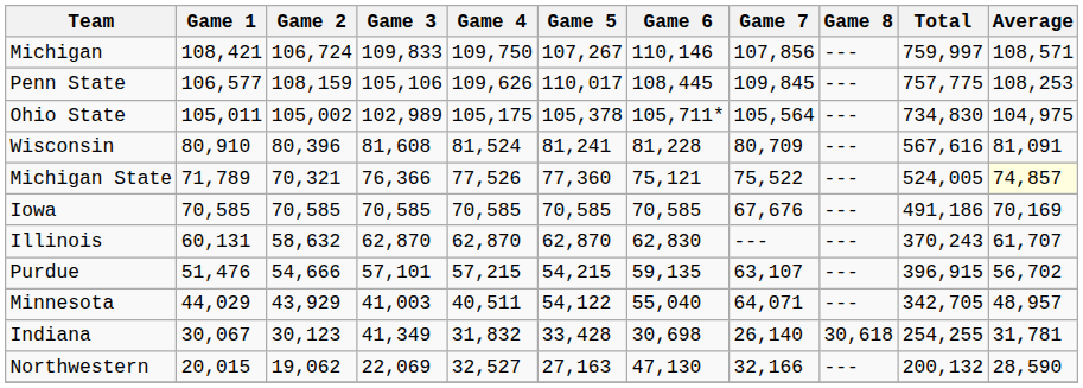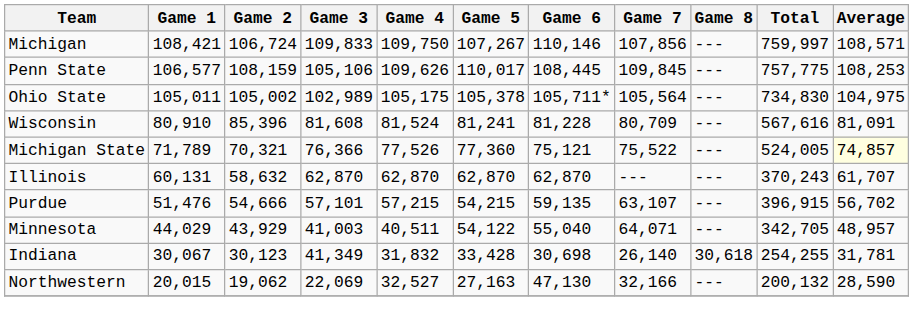Wisconsin | Game 2: 80,396 -> 85,396
- row: Iowa | 70,585 | 70,585 | 70,585 | 70,585 | 70,585 | 70,585 | 67,676 | --- | 491,186 | 70,169
Illinois | Game 6: 62,830 -> 62,870
